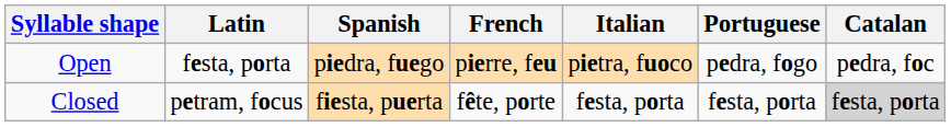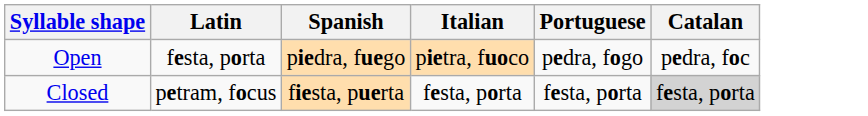- column: French | pierre, feu | fête, porte
